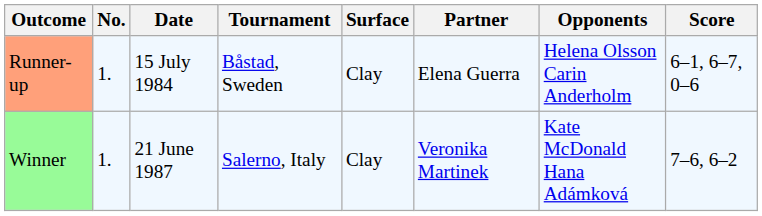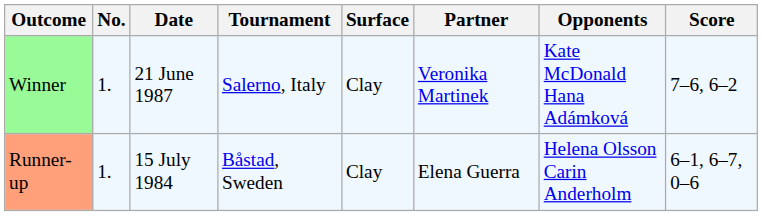rows swapped: Runner-up <-> Winner
